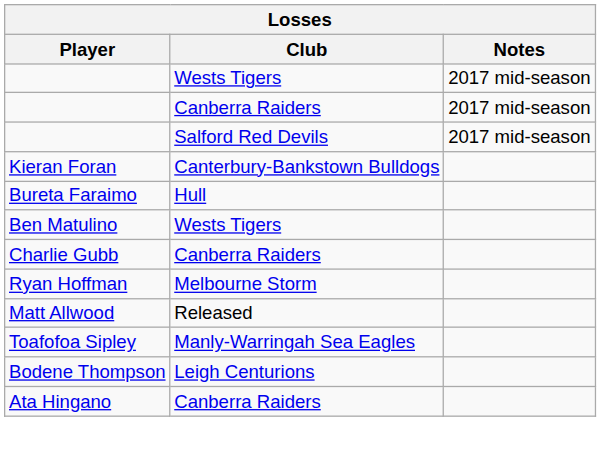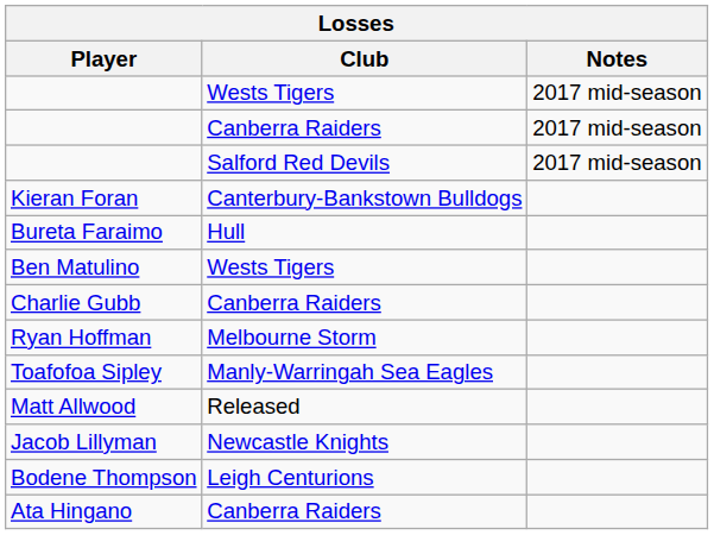rows swapped: Toafofoa Sipley <-> Matt Allwood
+ row: Jacob Lillyman | Newcastle Knights
